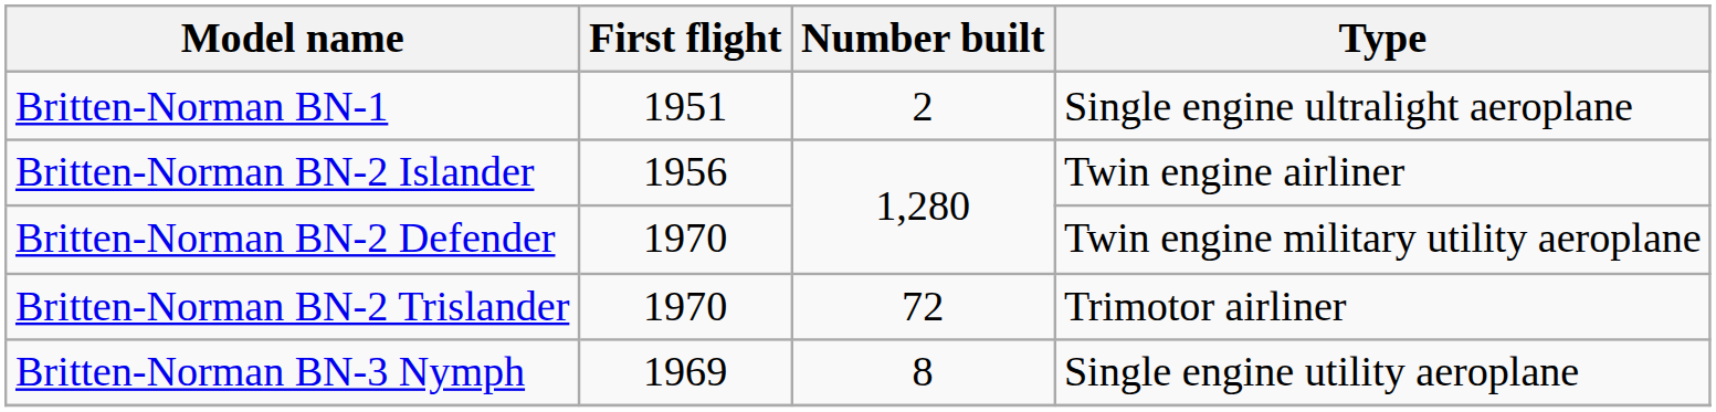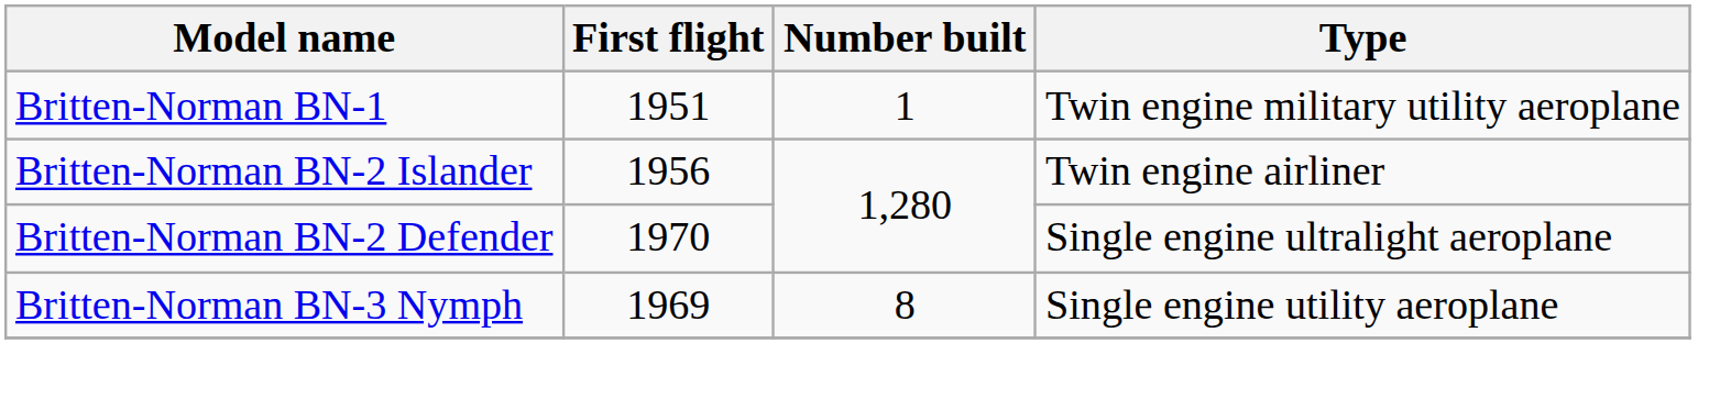Britten-Norman BN-1 | Number built: 2 -> 1
Britten-Norman BN-1 | Type: Single engine ultralight aeroplane -> Twin engine military utility aeroplane
Britten-Norman BN-2 Defender | Type: Twin engine military utility aeroplane -> Single engine ultralight aeroplane
- row: Britten-Norman BN-2 Trislander | 1970 | 72 | Trimotor airliner
